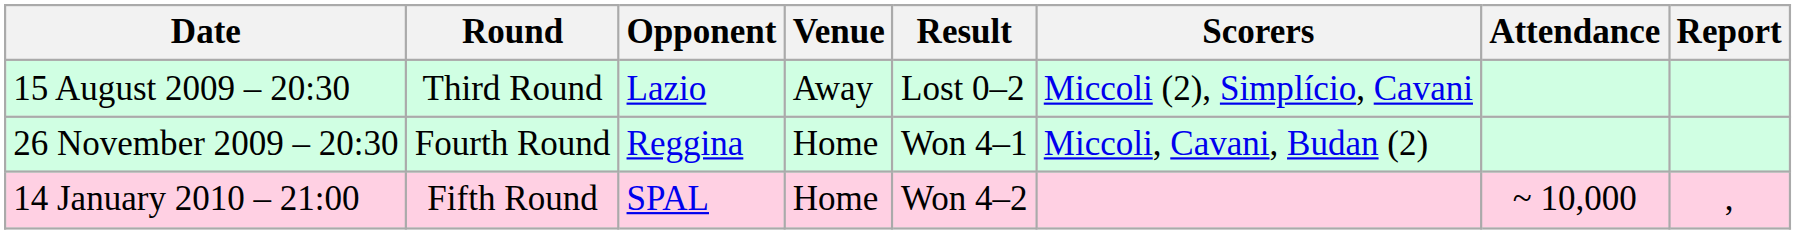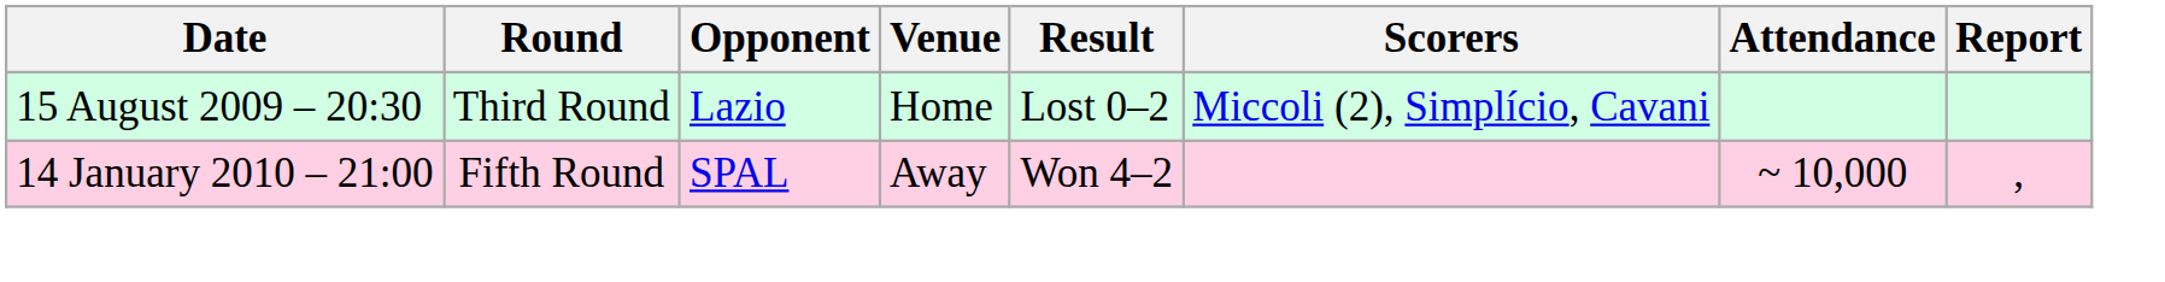15 August 2009 – 20:30 | Venue: Away -> Home
- row: 26 November 2009 – 20:30 | Fourth Round | Reggina | Home | Won 4–1 | Miccoli, Cavani, Budan (2)
14 January 2010 – 21:00 | Venue: Home -> Away
